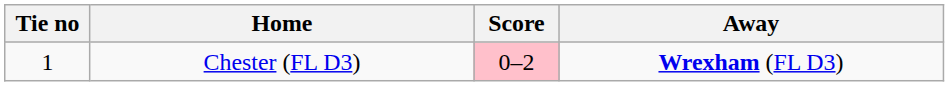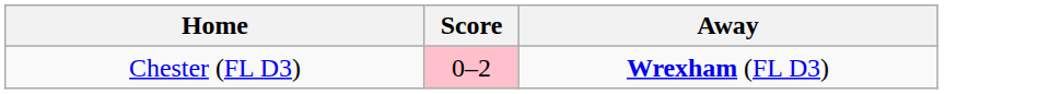- column: Tie no | 1
